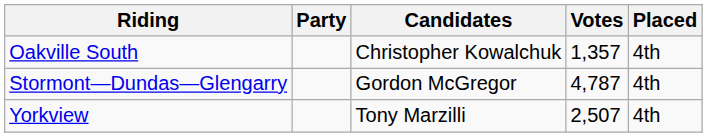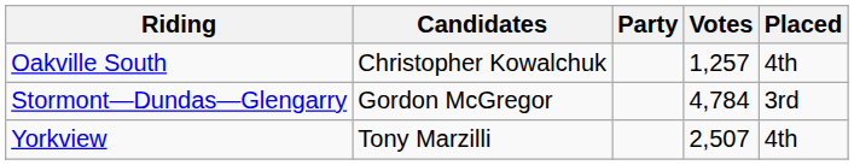columns swapped: Party <-> Candidates
Oakville South | Votes: 1,357 -> 1,257
Stormont—Dundas—Glengarry | Votes: 4,787 -> 4,784
Stormont—Dundas—Glengarry | Placed: 4th -> 3rd
